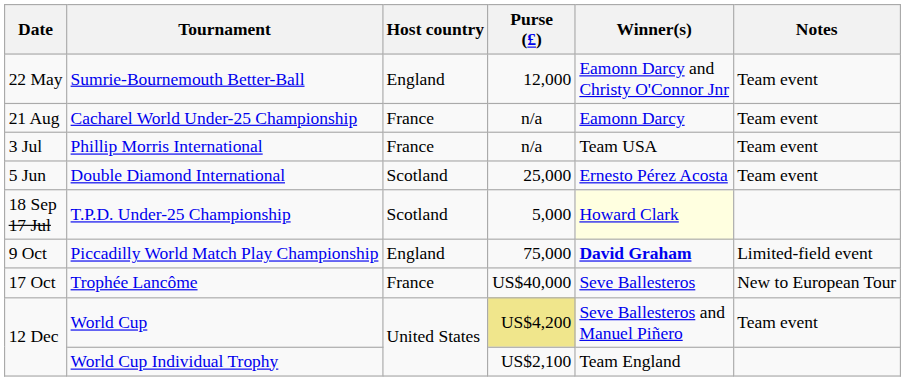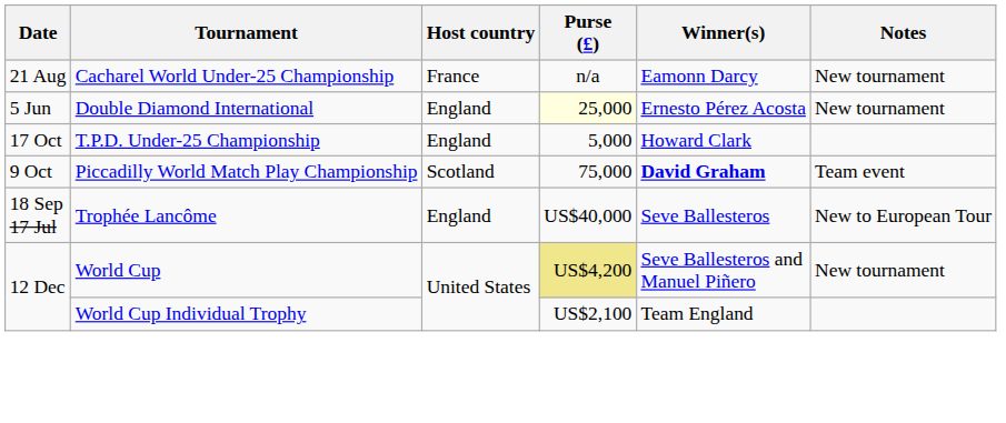- row: 22 May | Sumrie-Bournemouth Better-Ball | England | 12,000 | Eamonn Darcy and Christy O'Connor Jnr | Team event
Cacharel World Under-25 Championship | Notes: Team event -> New tournament
- row: 3 Jul | Phillip Morris International | France | n/a | Team USA | Team event
Double Diamond International | Host country: Scotland -> England
Double Diamond International | Purse (£): no background -> lightyellow background
Double Diamond International | Notes: Team event -> New tournament
T.P.D. Under-25 Championship | Date: 18 Sep 17 Jul -> 17 Oct
T.P.D. Under-25 Championship | Host country: Scotland -> England
T.P.D. Under-25 Championship | Winner(s): lightyellow background -> no background
Piccadilly World Match Play Championship | Host country: England -> Scotland
Piccadilly World Match Play Championship | Notes: Limited-field event -> Team event
Trophée Lancôme | Date: 17 Oct -> 18 Sep 17 Jul
Trophée Lancôme | Host country: France -> England
World Cup | Notes: Team event -> New tournament
